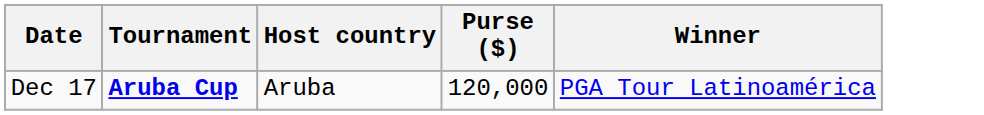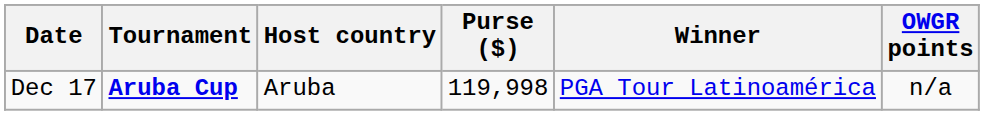+ column: OWGR points | n/a
Dec 17 | Purse ($): 120,000 -> 119,998
